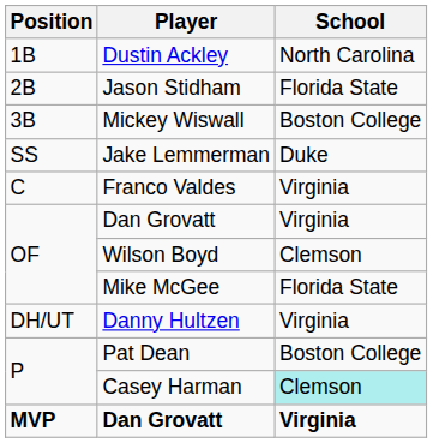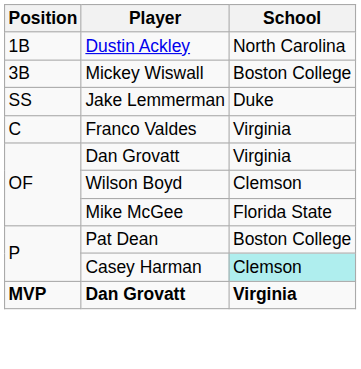- row: 2B | Jason Stidham | Florida State
- row: DH/UT | Danny Hultzen | Virginia
